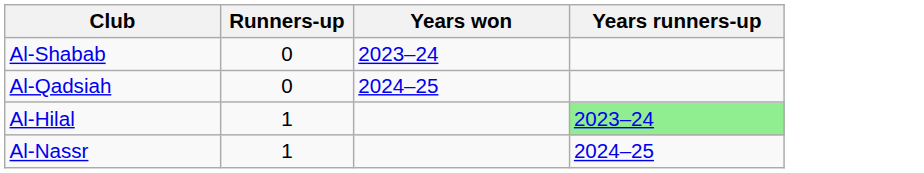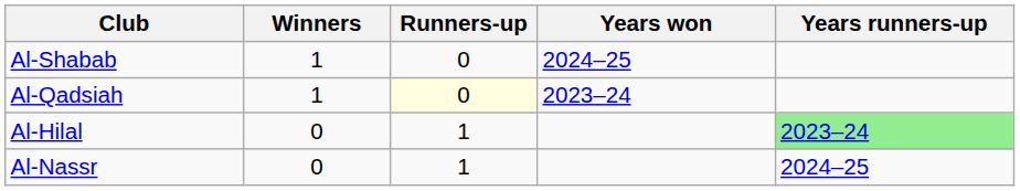+ column: Winners | 1 | 1 | 0 | 0
Al-Shabab | Years won: 2023–24 -> 2024–25
Al-Qadsiah | Runners-up: no background -> lightyellow background
Al-Qadsiah | Years won: 2024–25 -> 2023–24
